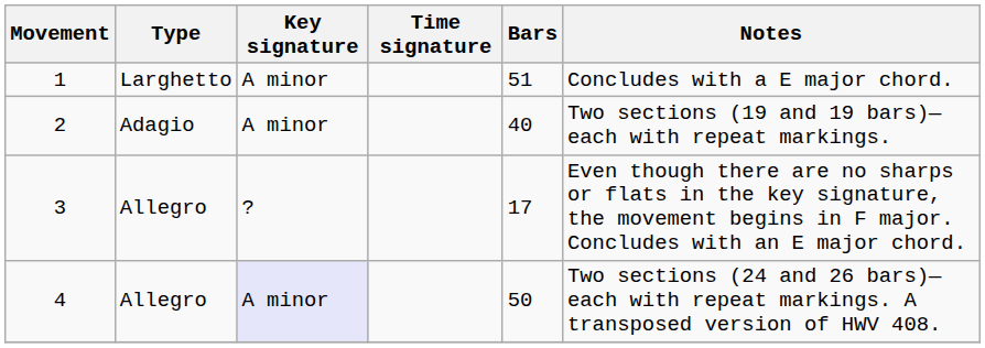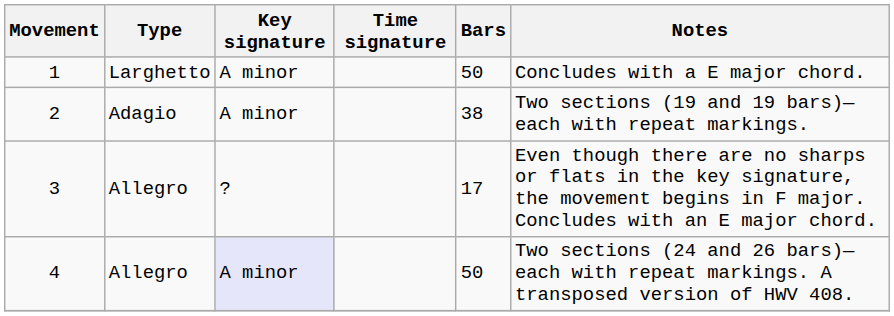1 | Bars: 51 -> 50
2 | Bars: 40 -> 38
